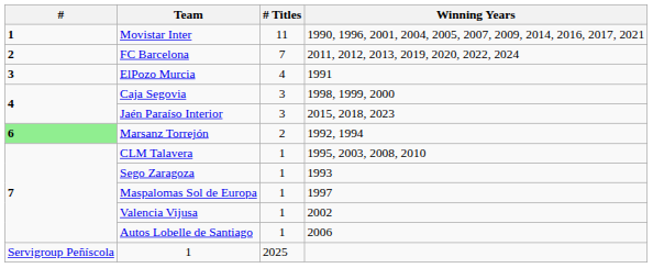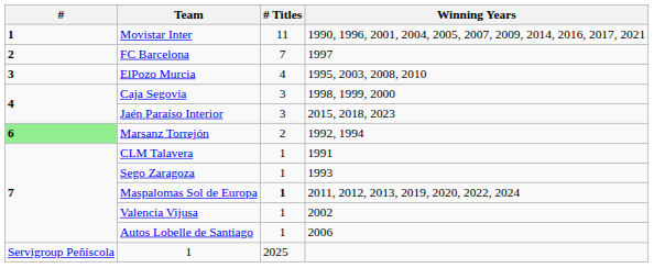FC Barcelona | Winning Years: 2011, 2012, 2013, 2019, 2020, 2022, 2024 -> 1997
ElPozo Murcia | Winning Years: 1991 -> 1995, 2003, 2008, 2010
CLM Talavera | Winning Years: 1995, 2003, 2008, 2010 -> 1991
Maspalomas Sol de Europa | # Titles: normal -> bold
Maspalomas Sol de Europa | Winning Years: 1997 -> 2011, 2012, 2013, 2019, 2020, 2022, 2024
